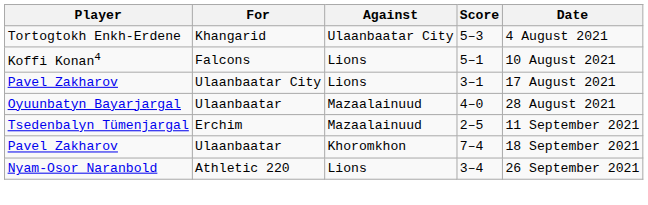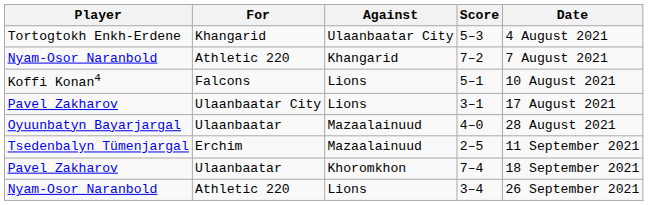+ row: Nyam-Osor Naranbold | Athletic 220 | Khangarid | 7–2 | 7 August 2021
